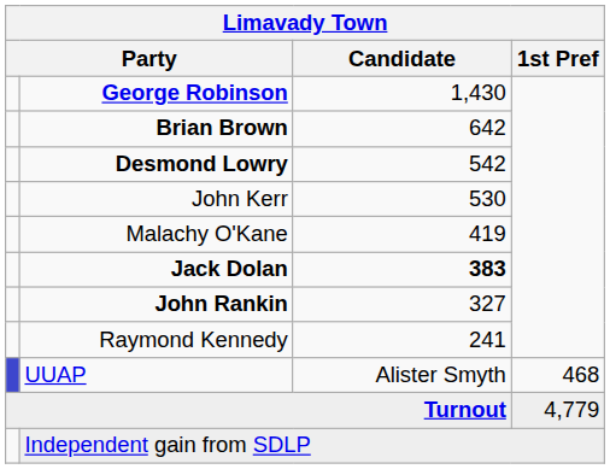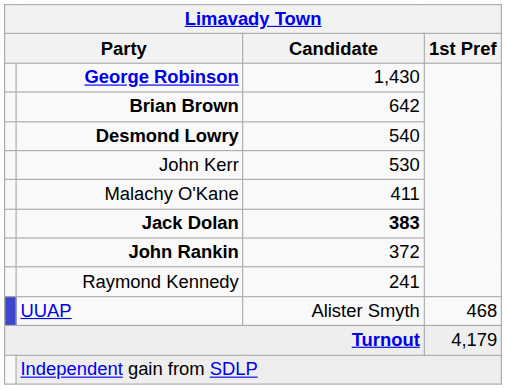Desmond Lowry | Candidate: 542 -> 540
Malachy O'Kane | Candidate: 419 -> 411
John Rankin | Candidate: 327 -> 372
Turnout | 1st Pref: 4,779 -> 4,179
